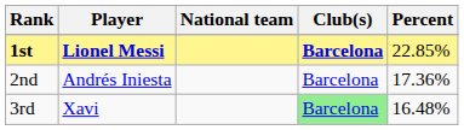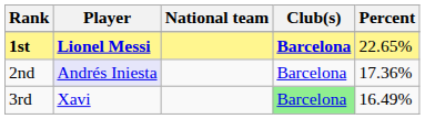1st | Percent: 22.85% -> 22.65%
2nd | Player: no background -> lavender background
3rd | Percent: 16.48% -> 16.49%
